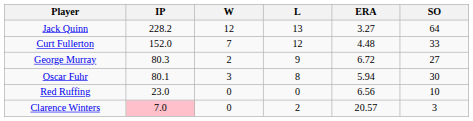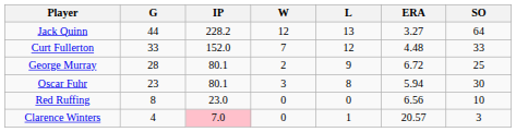+ column: G | 44 | 33 | 28 | 23 | 8 | 4
George Murray | IP: 80.3 -> 80.1
George Murray | SO: 27 -> 25
Clarence Winters | L: 2 -> 1
